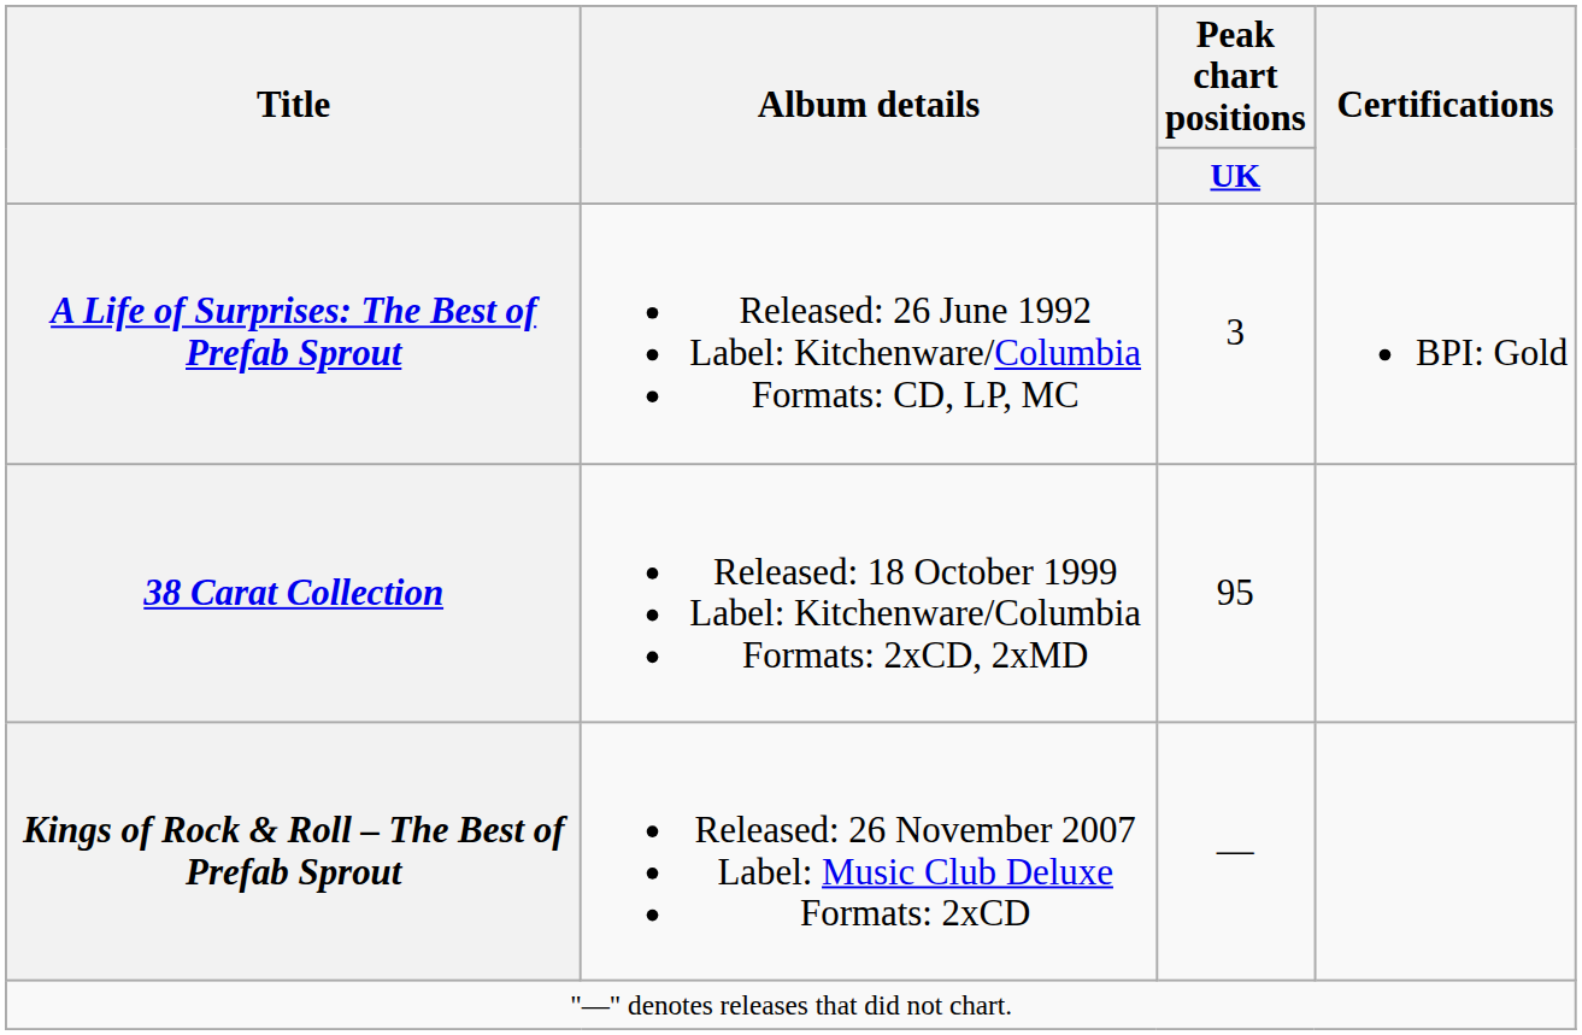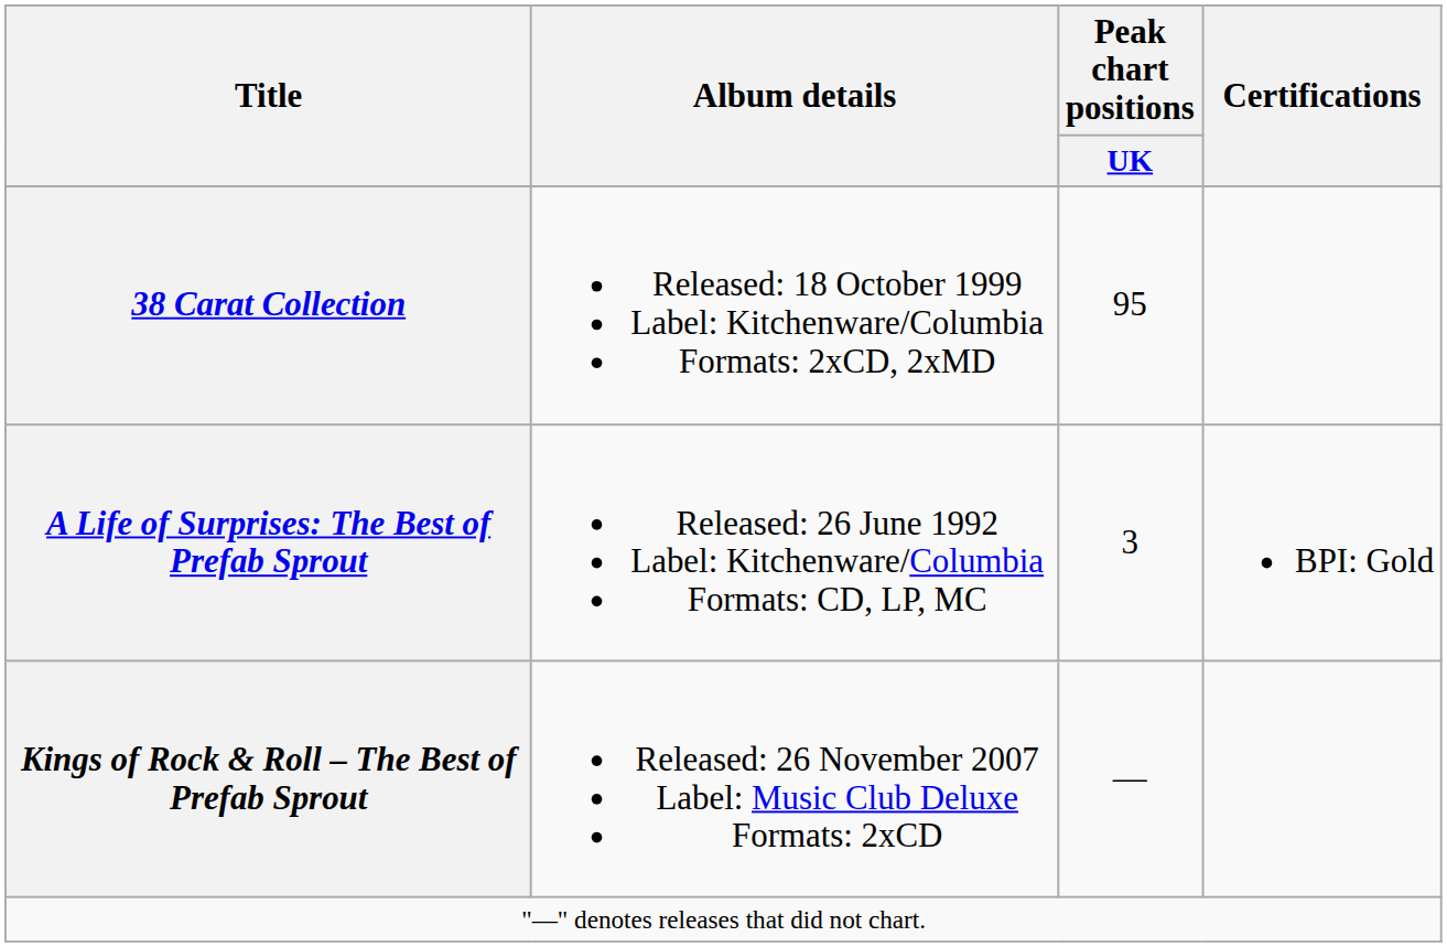rows swapped: A Life of Surprises: The Best of Prefab Sprout <-> 38 Carat Collection
